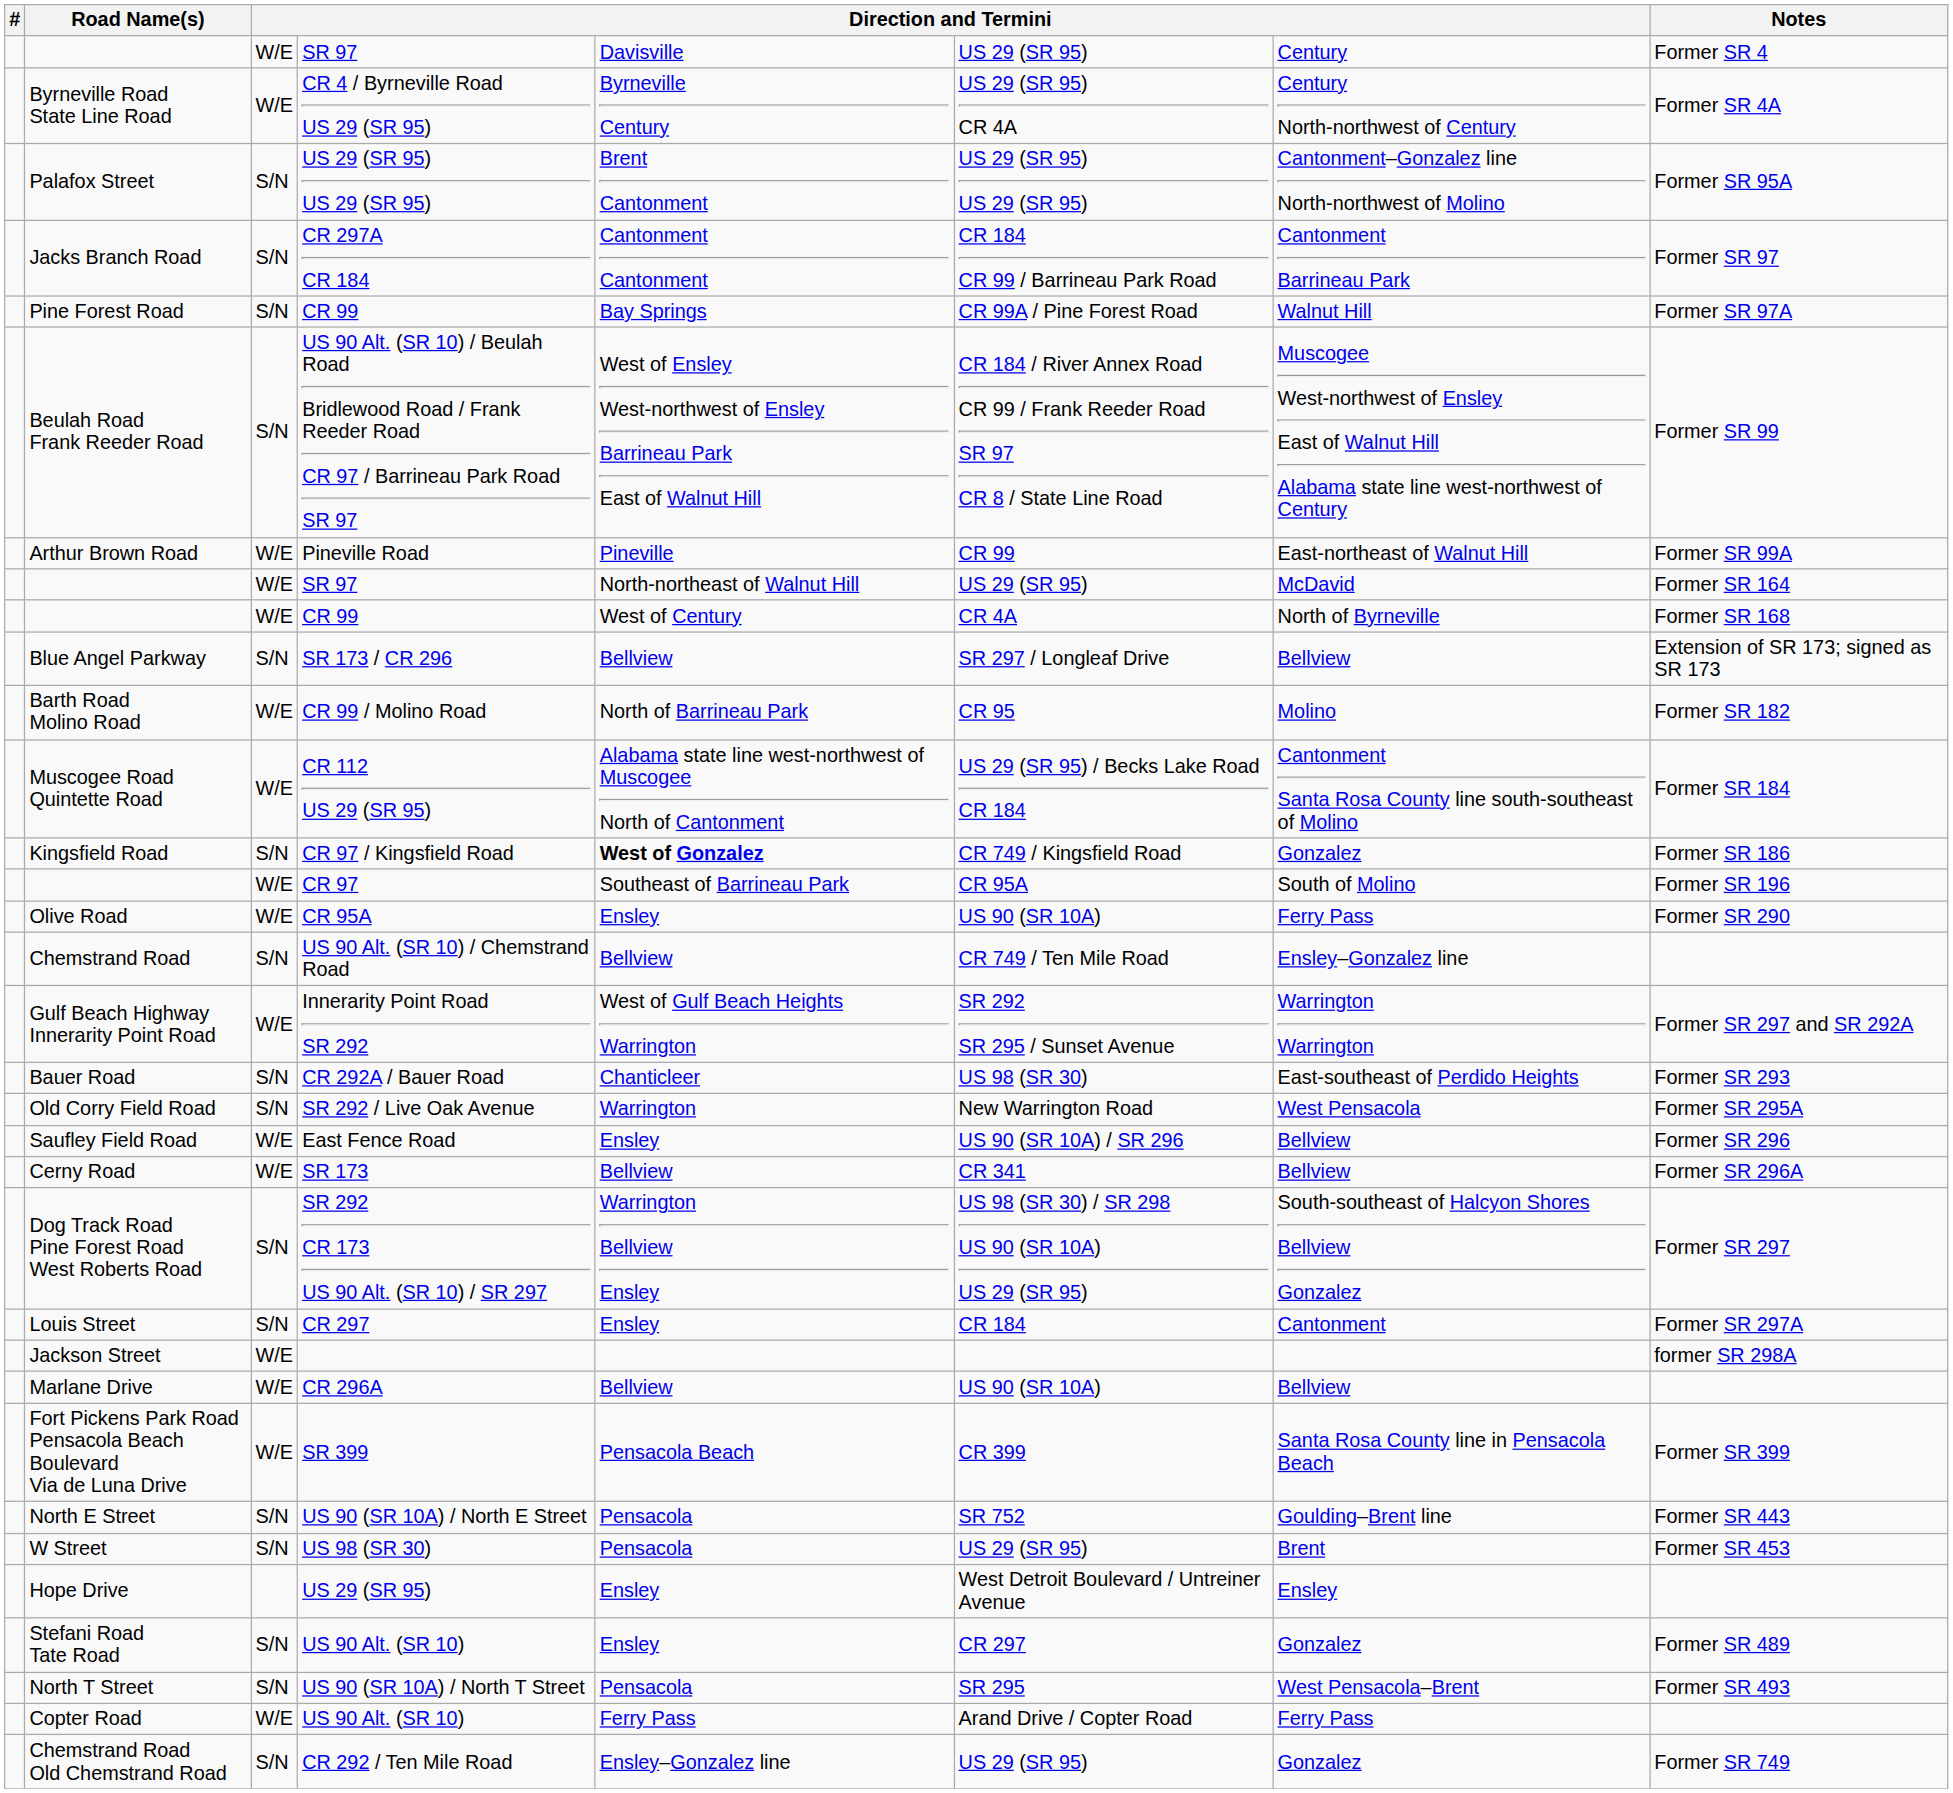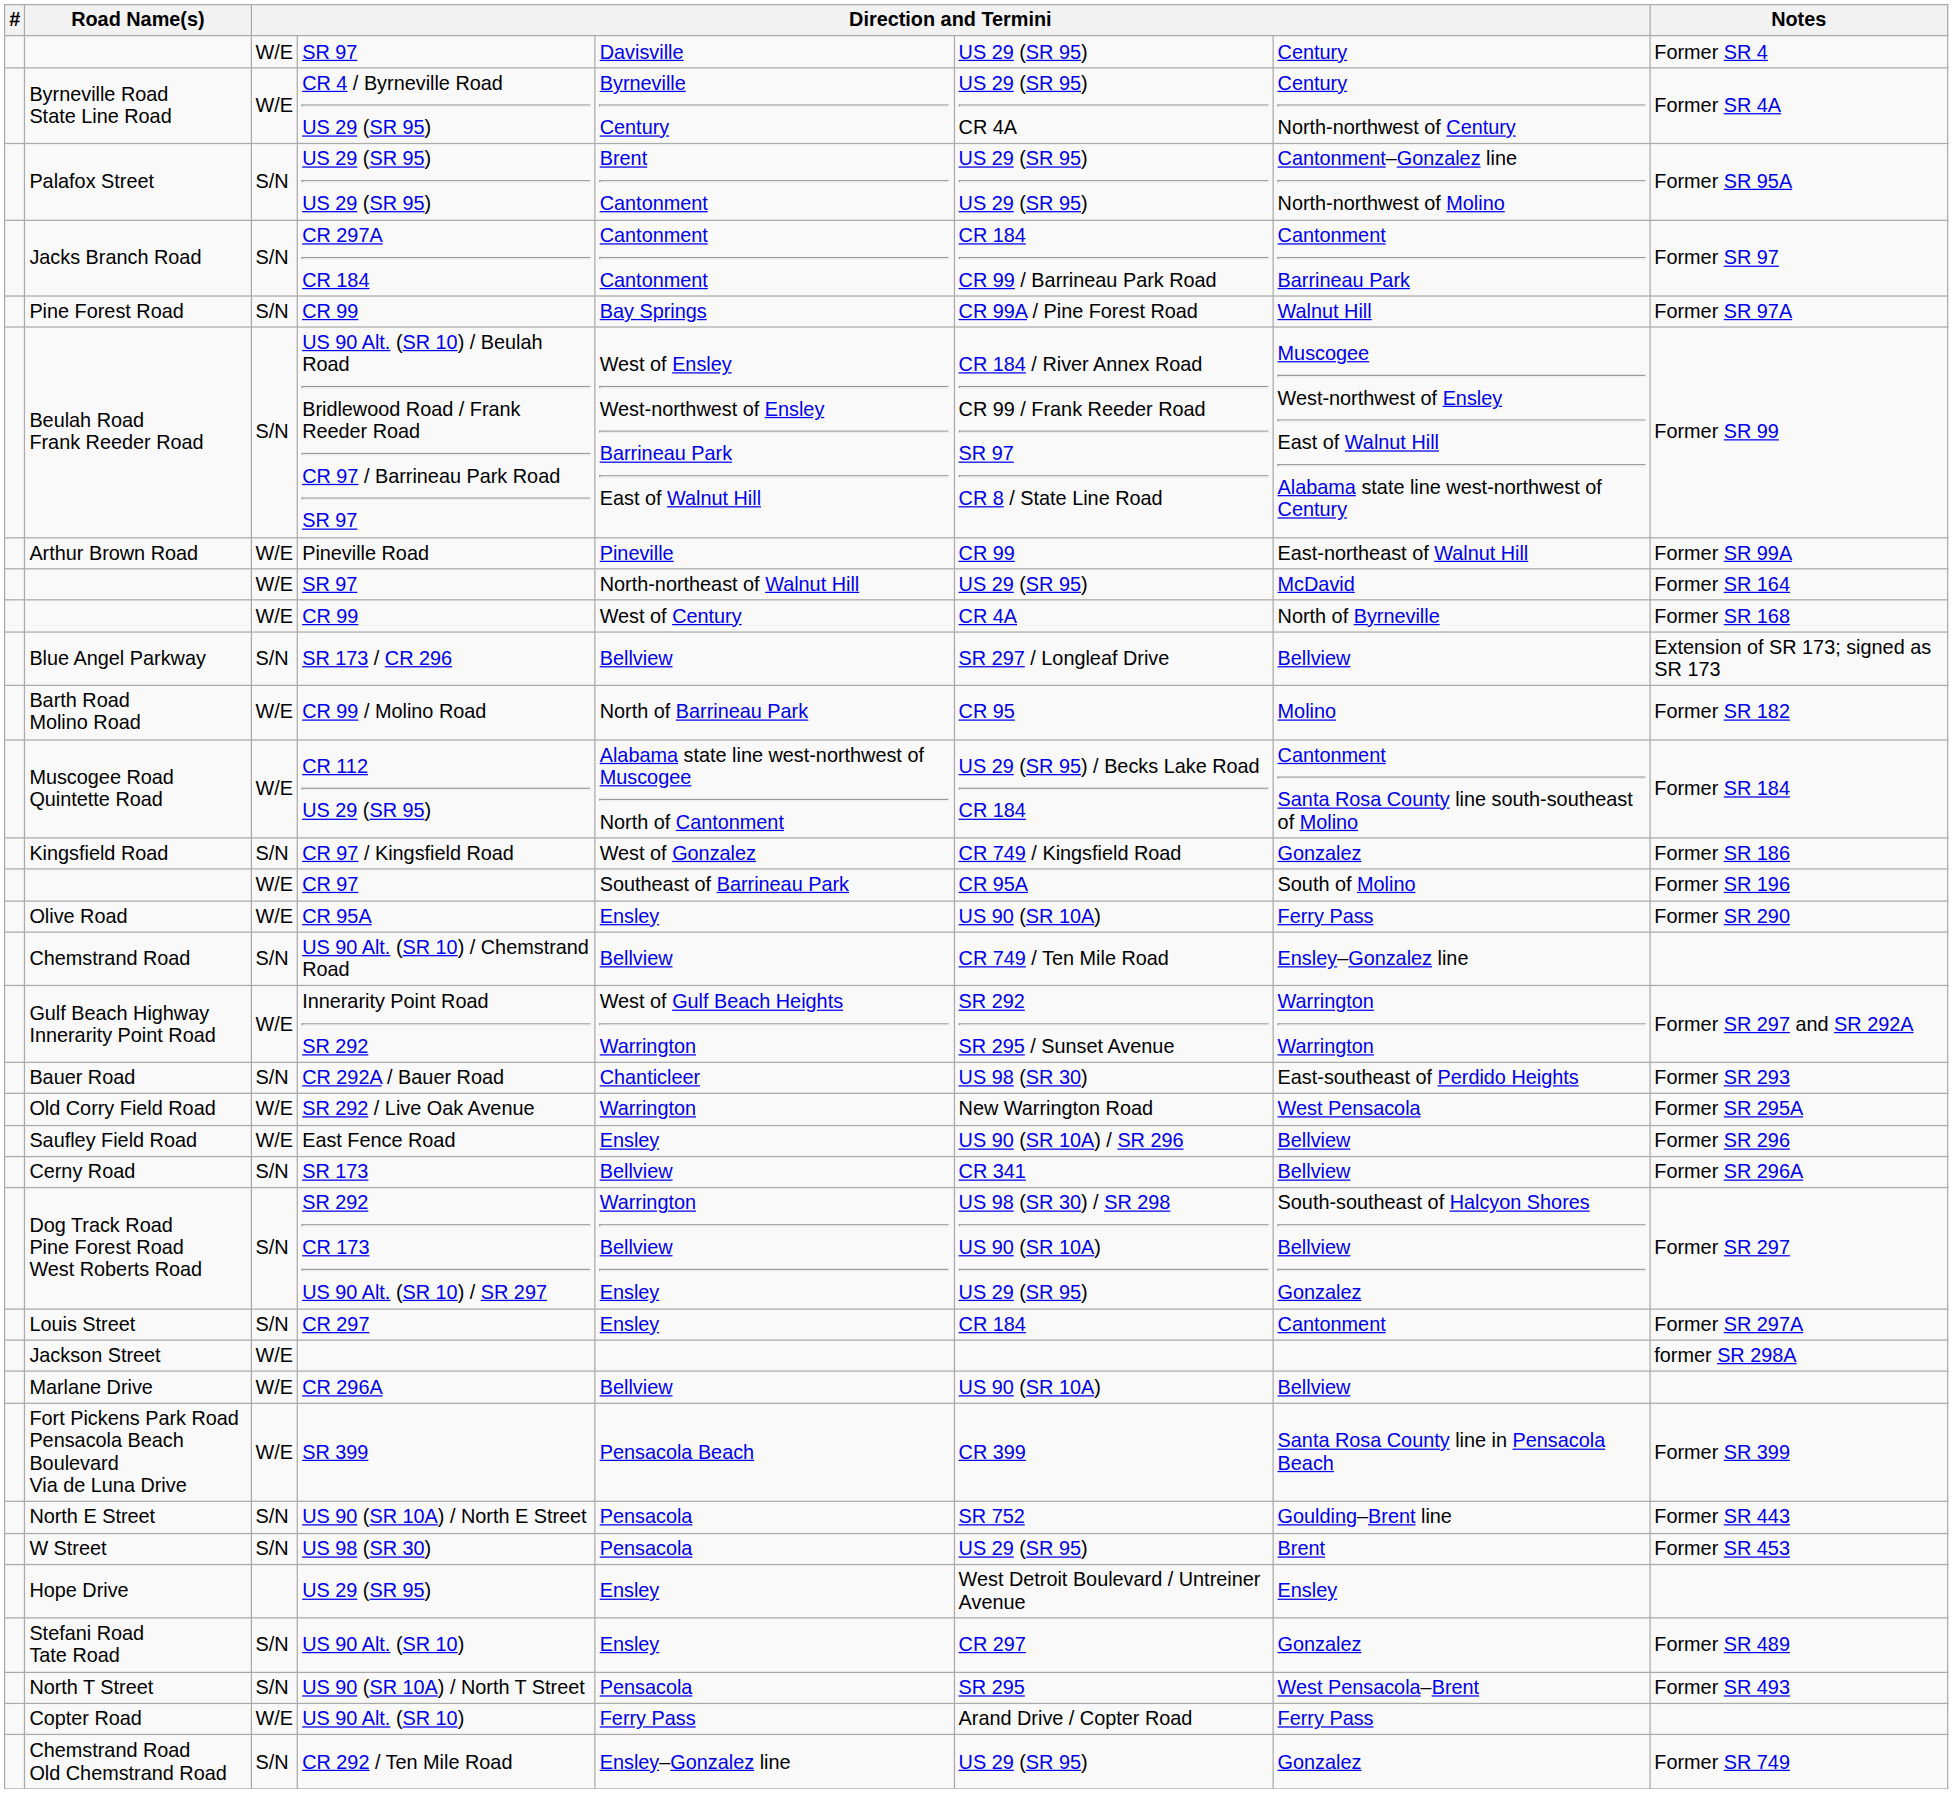Kingsfield Road | column 5: bold -> normal
Old Corry Field Road | column 3: S/N -> W/E
Cerny Road | column 3: W/E -> S/N
